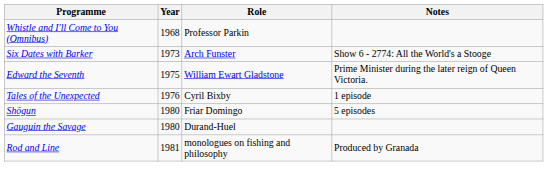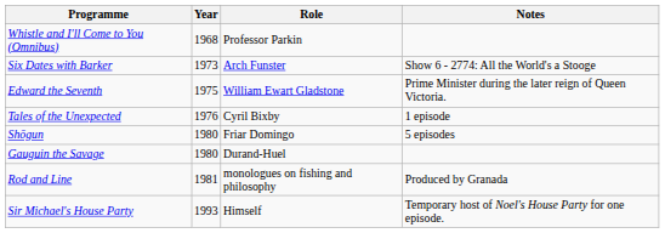+ row: Sir Michael's House Party | 1993 | Himself | Temporary host of Noel's House Party for one episode.
